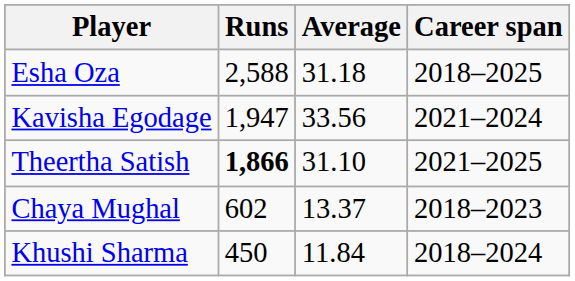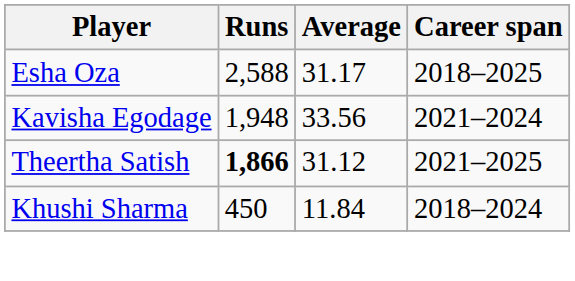Esha Oza | Average: 31.18 -> 31.17
Kavisha Egodage | Runs: 1,947 -> 1,948
Theertha Satish | Average: 31.10 -> 31.12
- row: Chaya Mughal | 602 | 13.37 | 2018–2023
